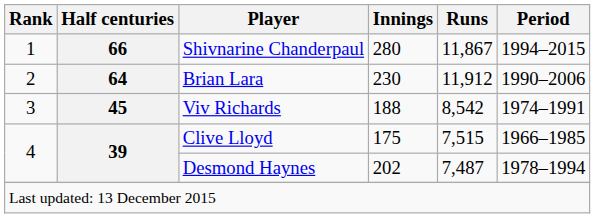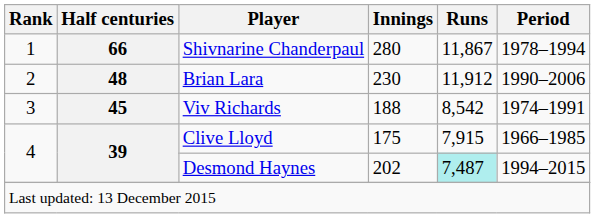Shivnarine Chanderpaul | Period: 1994–2015 -> 1978–1994
Brian Lara | Half centuries: 64 -> 48
Clive Lloyd | Runs: 7,515 -> 7,915
Desmond Haynes | Runs: no background -> paleturquoise background
Desmond Haynes | Period: 1978–1994 -> 1994–2015
